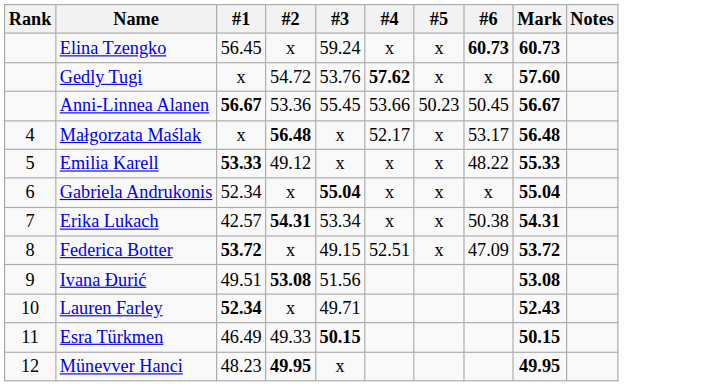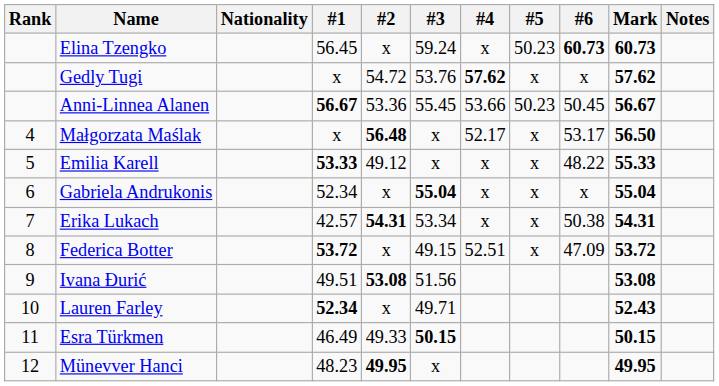+ column: Nationality
Elina Tzengko | #5: x -> 50.23
Gedly Tugi | Mark: 57.60 -> 57.62
Małgorzata Maślak | Mark: 56.48 -> 56.50
